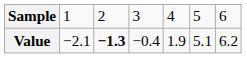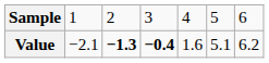Value | column 4: normal -> bold
Value | column 5: 1.9 -> 1.6
